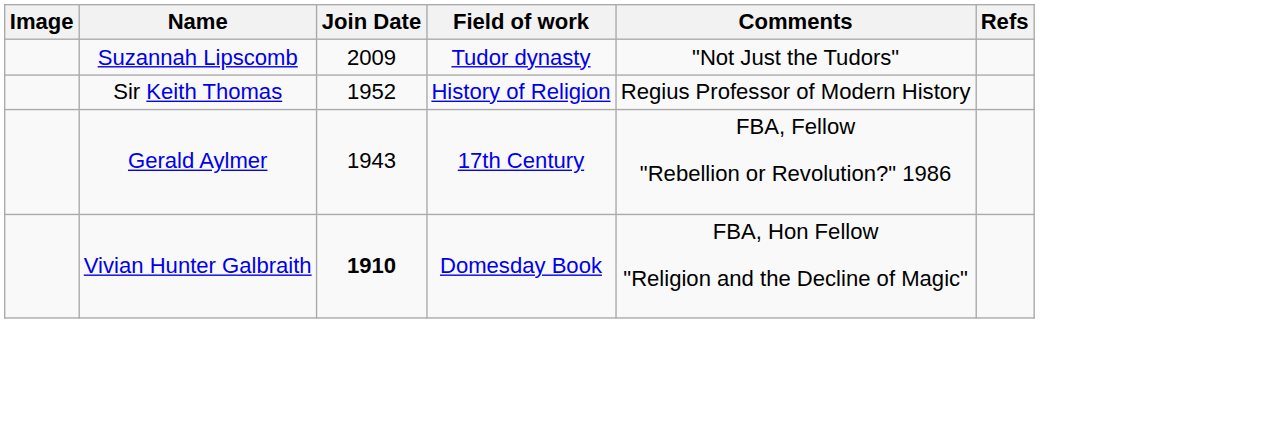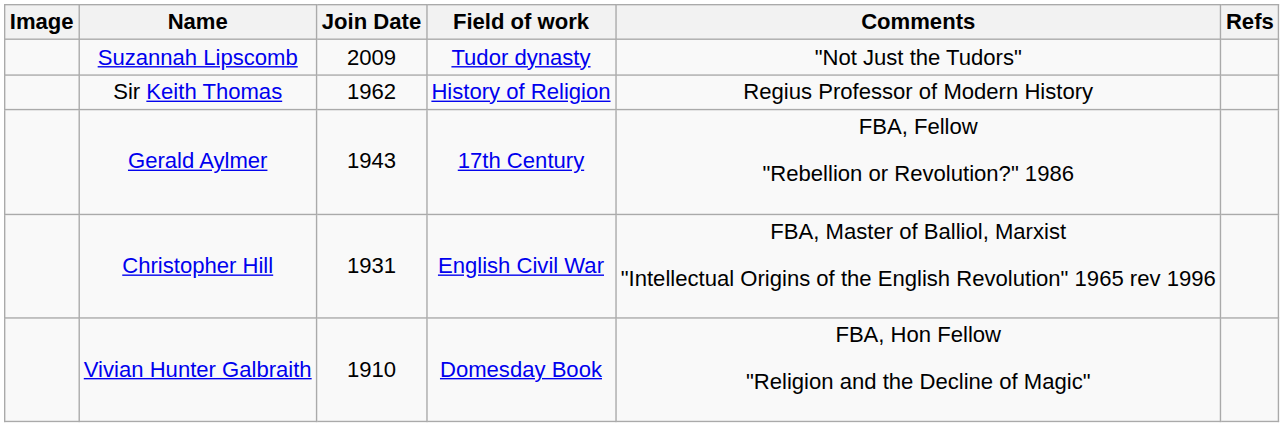Sir Keith Thomas | Join Date: 1952 -> 1962
+ row: Christopher Hill | 1931 | English Civil War | FBA, Master of Balliol, Marxist "Intellectual Origins of the English Revolution" 1965 rev 1996
Vivian Hunter Galbraith | Join Date: bold -> normal
